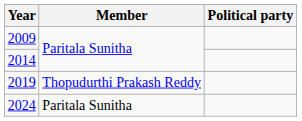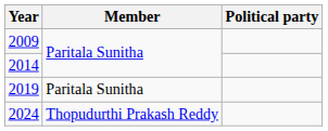2019 | Member: Thopudurthi Prakash Reddy -> Paritala Sunitha
2024 | Member: Paritala Sunitha -> Thopudurthi Prakash Reddy
